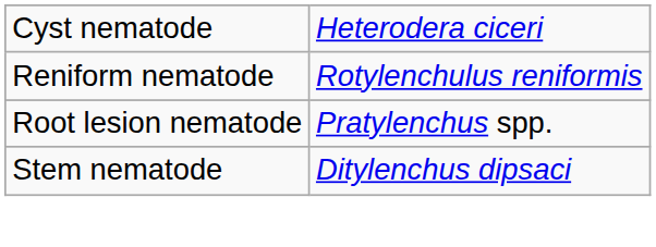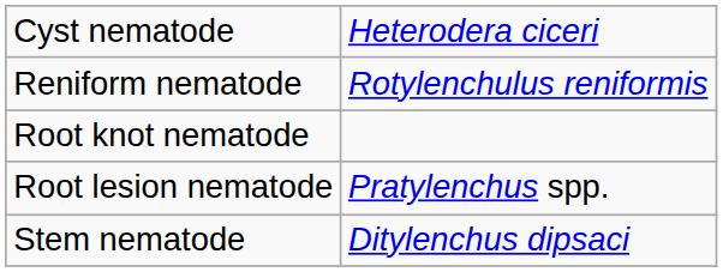+ row: Root knot nematode
